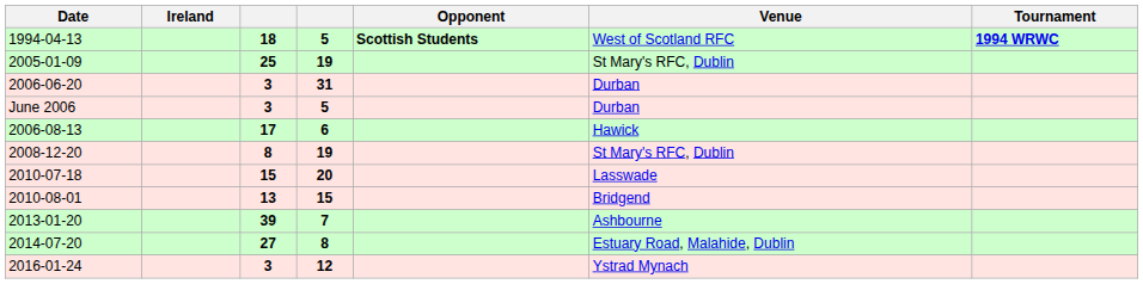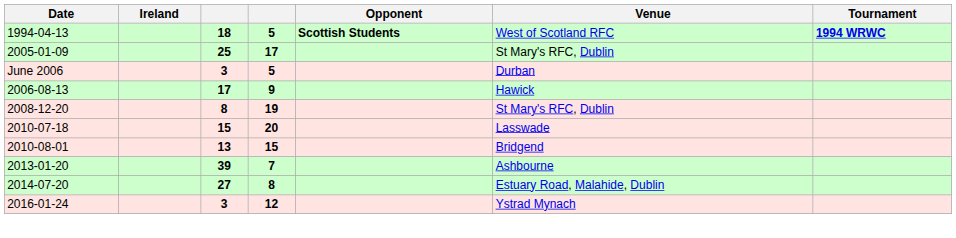2005-01-09 | column 4: 19 -> 17
- row: 2006-06-20 | 3 | 31 | Durban
2006-08-13 | column 4: 6 -> 9
